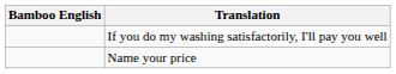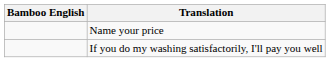rows swapped: Name your price <-> If you do my washing satisfactorily, I'll pay you well
